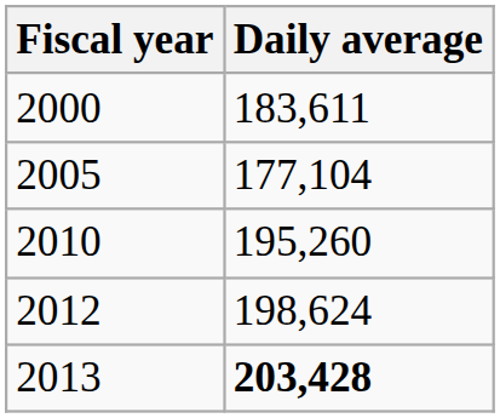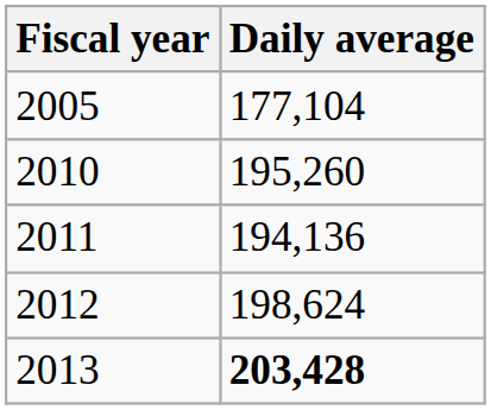- row: 2000 | 183,611
+ row: 2011 | 194,136
